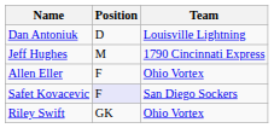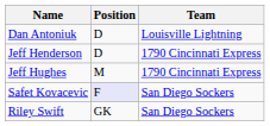+ row: Jeff Henderson | D | 1790 Cincinnati Express
- row: Allen Eller | F | Ohio Vortex
Riley Swift | Team: Ohio Vortex -> San Diego Sockers
